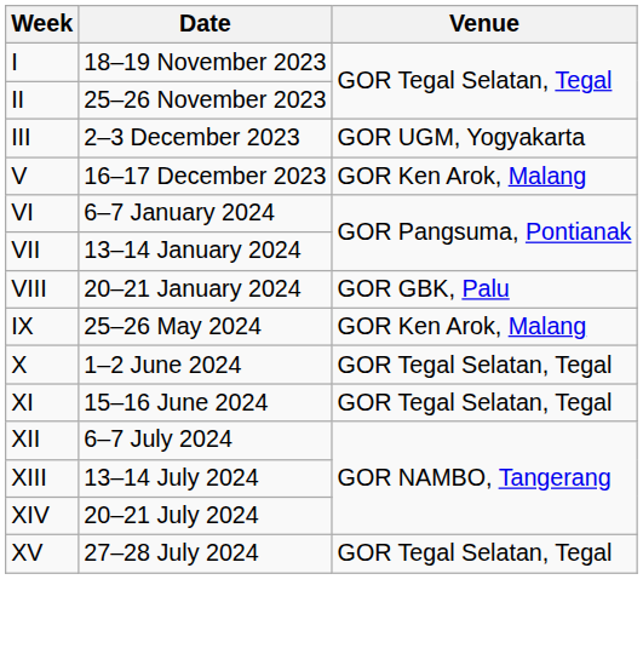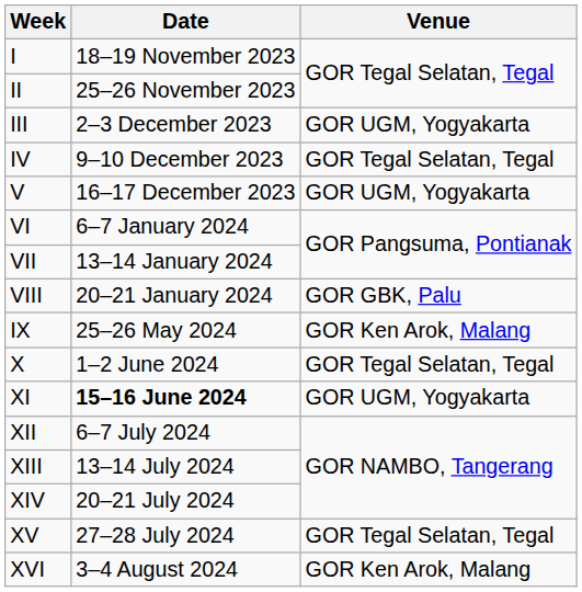+ row: IV | 9–10 December 2023 | GOR Tegal Selatan, Tegal
V | Venue: GOR Ken Arok, Malang -> GOR UGM, Yogyakarta
XI | Date: normal -> bold
XI | Venue: GOR Tegal Selatan, Tegal -> GOR UGM, Yogyakarta
+ row: XVI | 3–4 August 2024 | GOR Ken Arok, Malang
